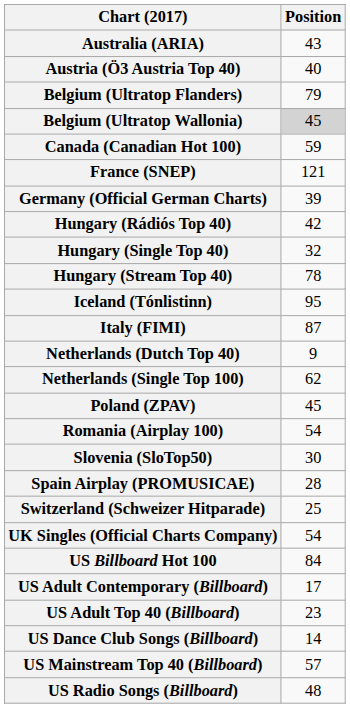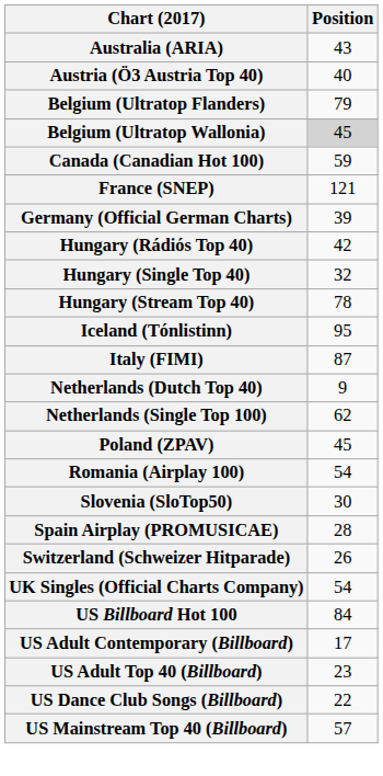Switzerland (Schweizer Hitparade) | Position: 25 -> 26
US Dance Club Songs (Billboard) | Position: 14 -> 22
- row: US Radio Songs (Billboard) | 48
